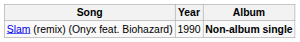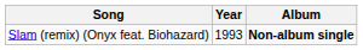Slam (remix) (Onyx feat. Biohazard) | Year: 1990 -> 1993
